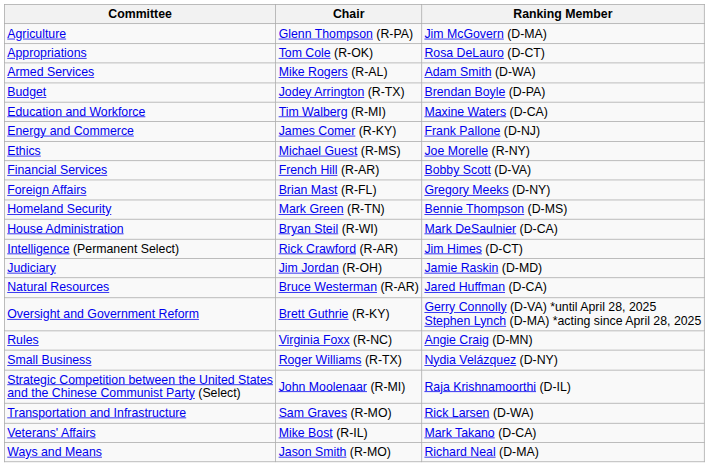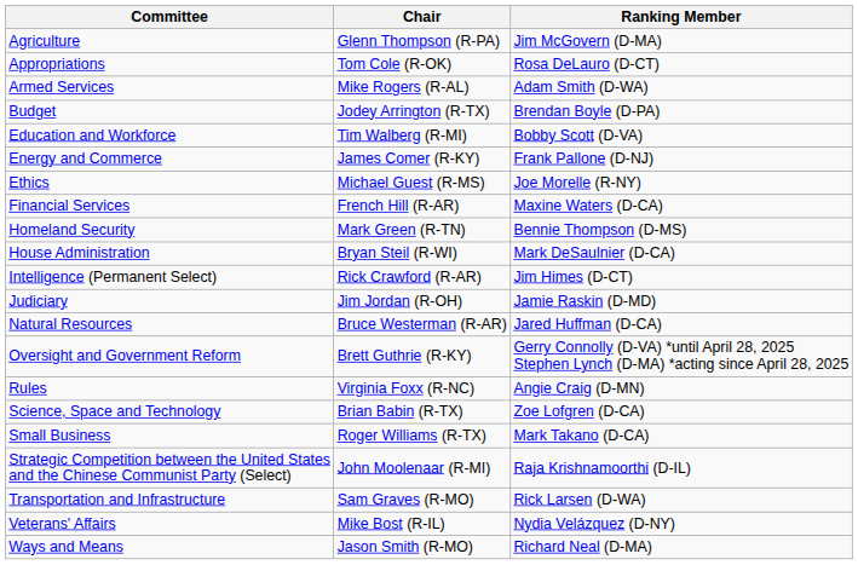Education and Workforce | Ranking Member: Maxine Waters (D-CA) -> Bobby Scott (D-VA)
Financial Services | Ranking Member: Bobby Scott (D-VA) -> Maxine Waters (D-CA)
- row: Foreign Affairs | Brian Mast (R-FL) | Gregory Meeks (D-NY)
+ row: Science, Space and Technology | Brian Babin (R-TX) | Zoe Lofgren (D-CA)
Small Business | Ranking Member: Nydia Velázquez (D-NY) -> Mark Takano (D-CA)
Veterans' Affairs | Ranking Member: Mark Takano (D-CA) -> Nydia Velázquez (D-NY)
